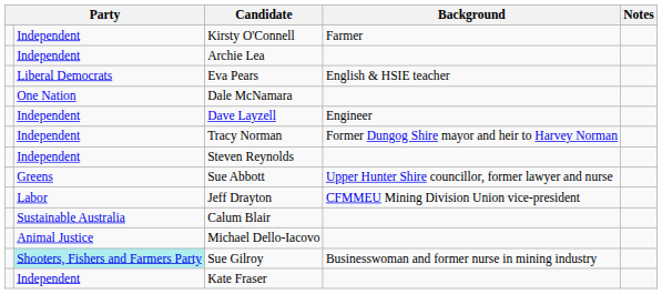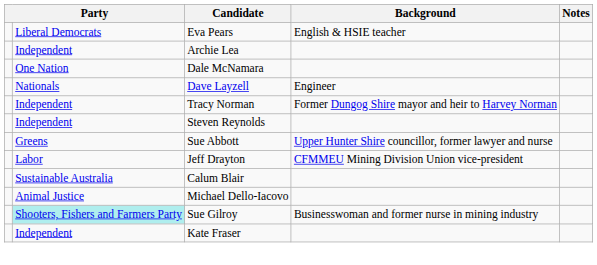- row: Independent | Kirsty O'Connell | Farmer
rows swapped: Archie Lea <-> Eva Pears
Dave Layzell | column 2: Independent -> Nationals
